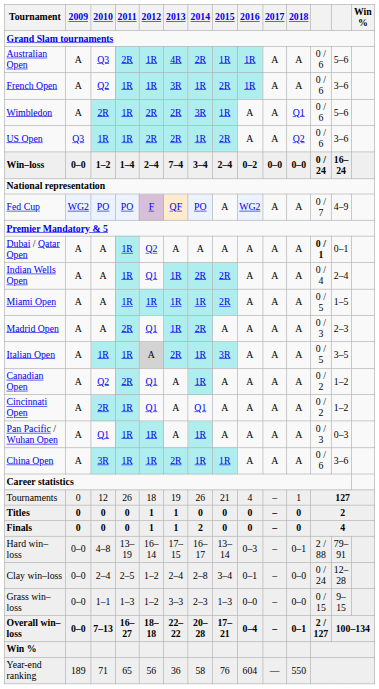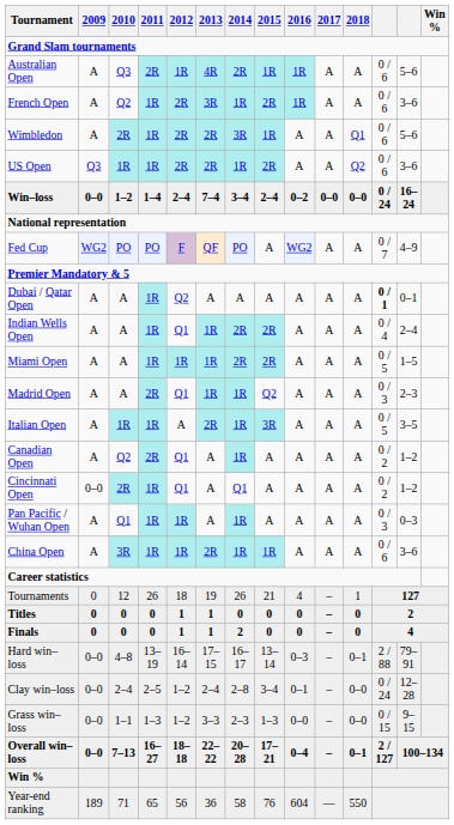French Open | 2012: 1R -> 2R
Miami Open | 2014: 1R -> 2R
Madrid Open | 2014: 2R -> 1R
Madrid Open | 2015: A -> Q2
Italian Open | 2012: lightgrey background -> no background
Cincinnati Open | 2009: A -> 0–0
